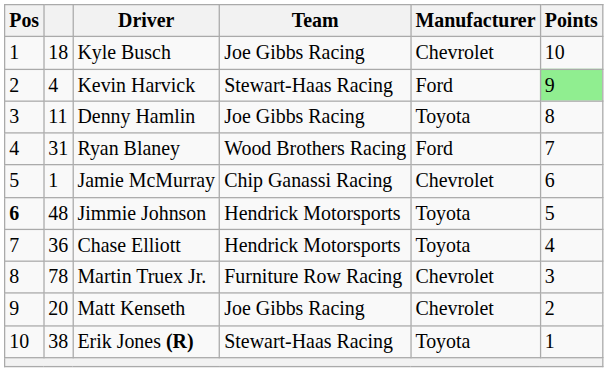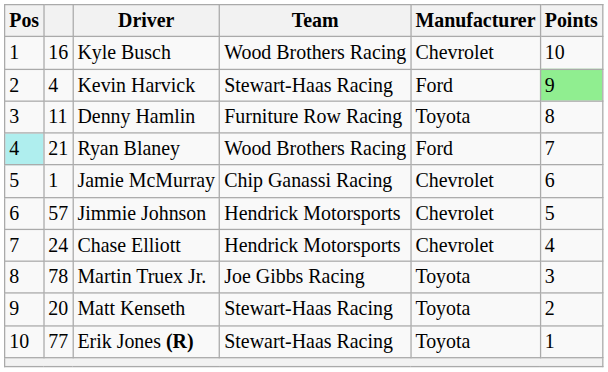Kyle Busch | column 2: 18 -> 16
Kyle Busch | Team: Joe Gibbs Racing -> Wood Brothers Racing
Denny Hamlin | Team: Joe Gibbs Racing -> Furniture Row Racing
Ryan Blaney | Pos: no background -> paleturquoise background
Ryan Blaney | column 2: 31 -> 21
Jimmie Johnson | Pos: bold -> normal
Jimmie Johnson | column 2: 48 -> 57
Jimmie Johnson | Manufacturer: Toyota -> Chevrolet
Chase Elliott | column 2: 36 -> 24
Chase Elliott | Manufacturer: Toyota -> Chevrolet
Martin Truex Jr. | Team: Furniture Row Racing -> Joe Gibbs Racing
Martin Truex Jr. | Manufacturer: Chevrolet -> Toyota
Matt Kenseth | Team: Joe Gibbs Racing -> Stewart-Haas Racing
Matt Kenseth | Manufacturer: Chevrolet -> Toyota
Erik Jones (R) | column 2: 38 -> 77
